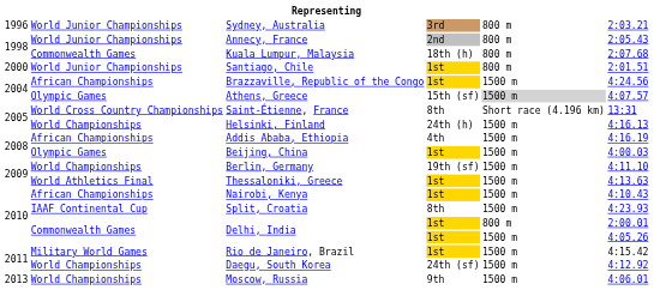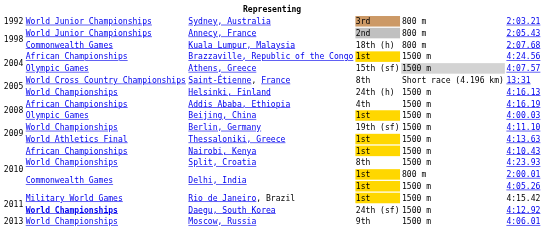Sydney, Australia | column 1: 1996 -> 1992
- row: 2000 | World Junior Championships | Santiago, Chile | 1st | 800 m | 2:01.51
Split, Croatia | column 2: IAAF Continental Cup -> World Championships
Daegu, South Korea | column 2: normal -> bold
